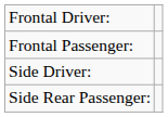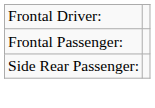- row: Side Driver:
